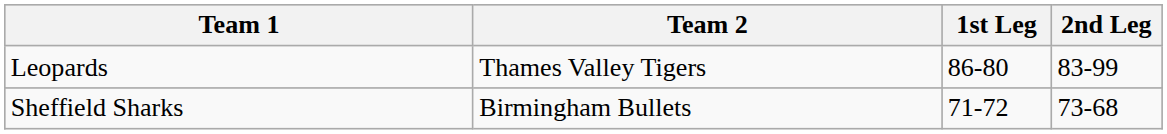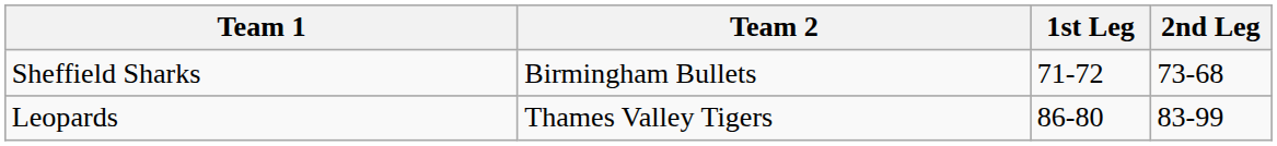rows swapped: Leopards <-> Sheffield Sharks
